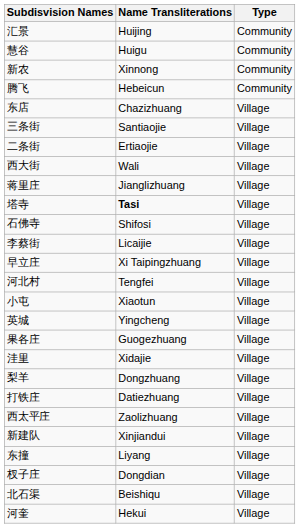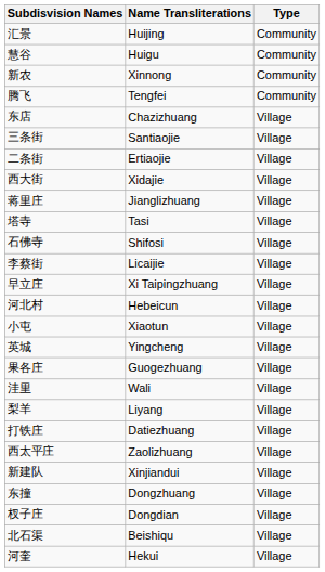腾飞 | Name Transliterations: Hebeicun -> Tengfei
西大街 | Name Transliterations: Wali -> Xidajie
塔寺 | Name Transliterations: bold -> normal
河北村 | Name Transliterations: Tengfei -> Hebeicun
洼里 | Name Transliterations: Xidajie -> Wali
梨羊 | Name Transliterations: Dongzhuang -> Liyang
东撞 | Name Transliterations: Liyang -> Dongzhuang
